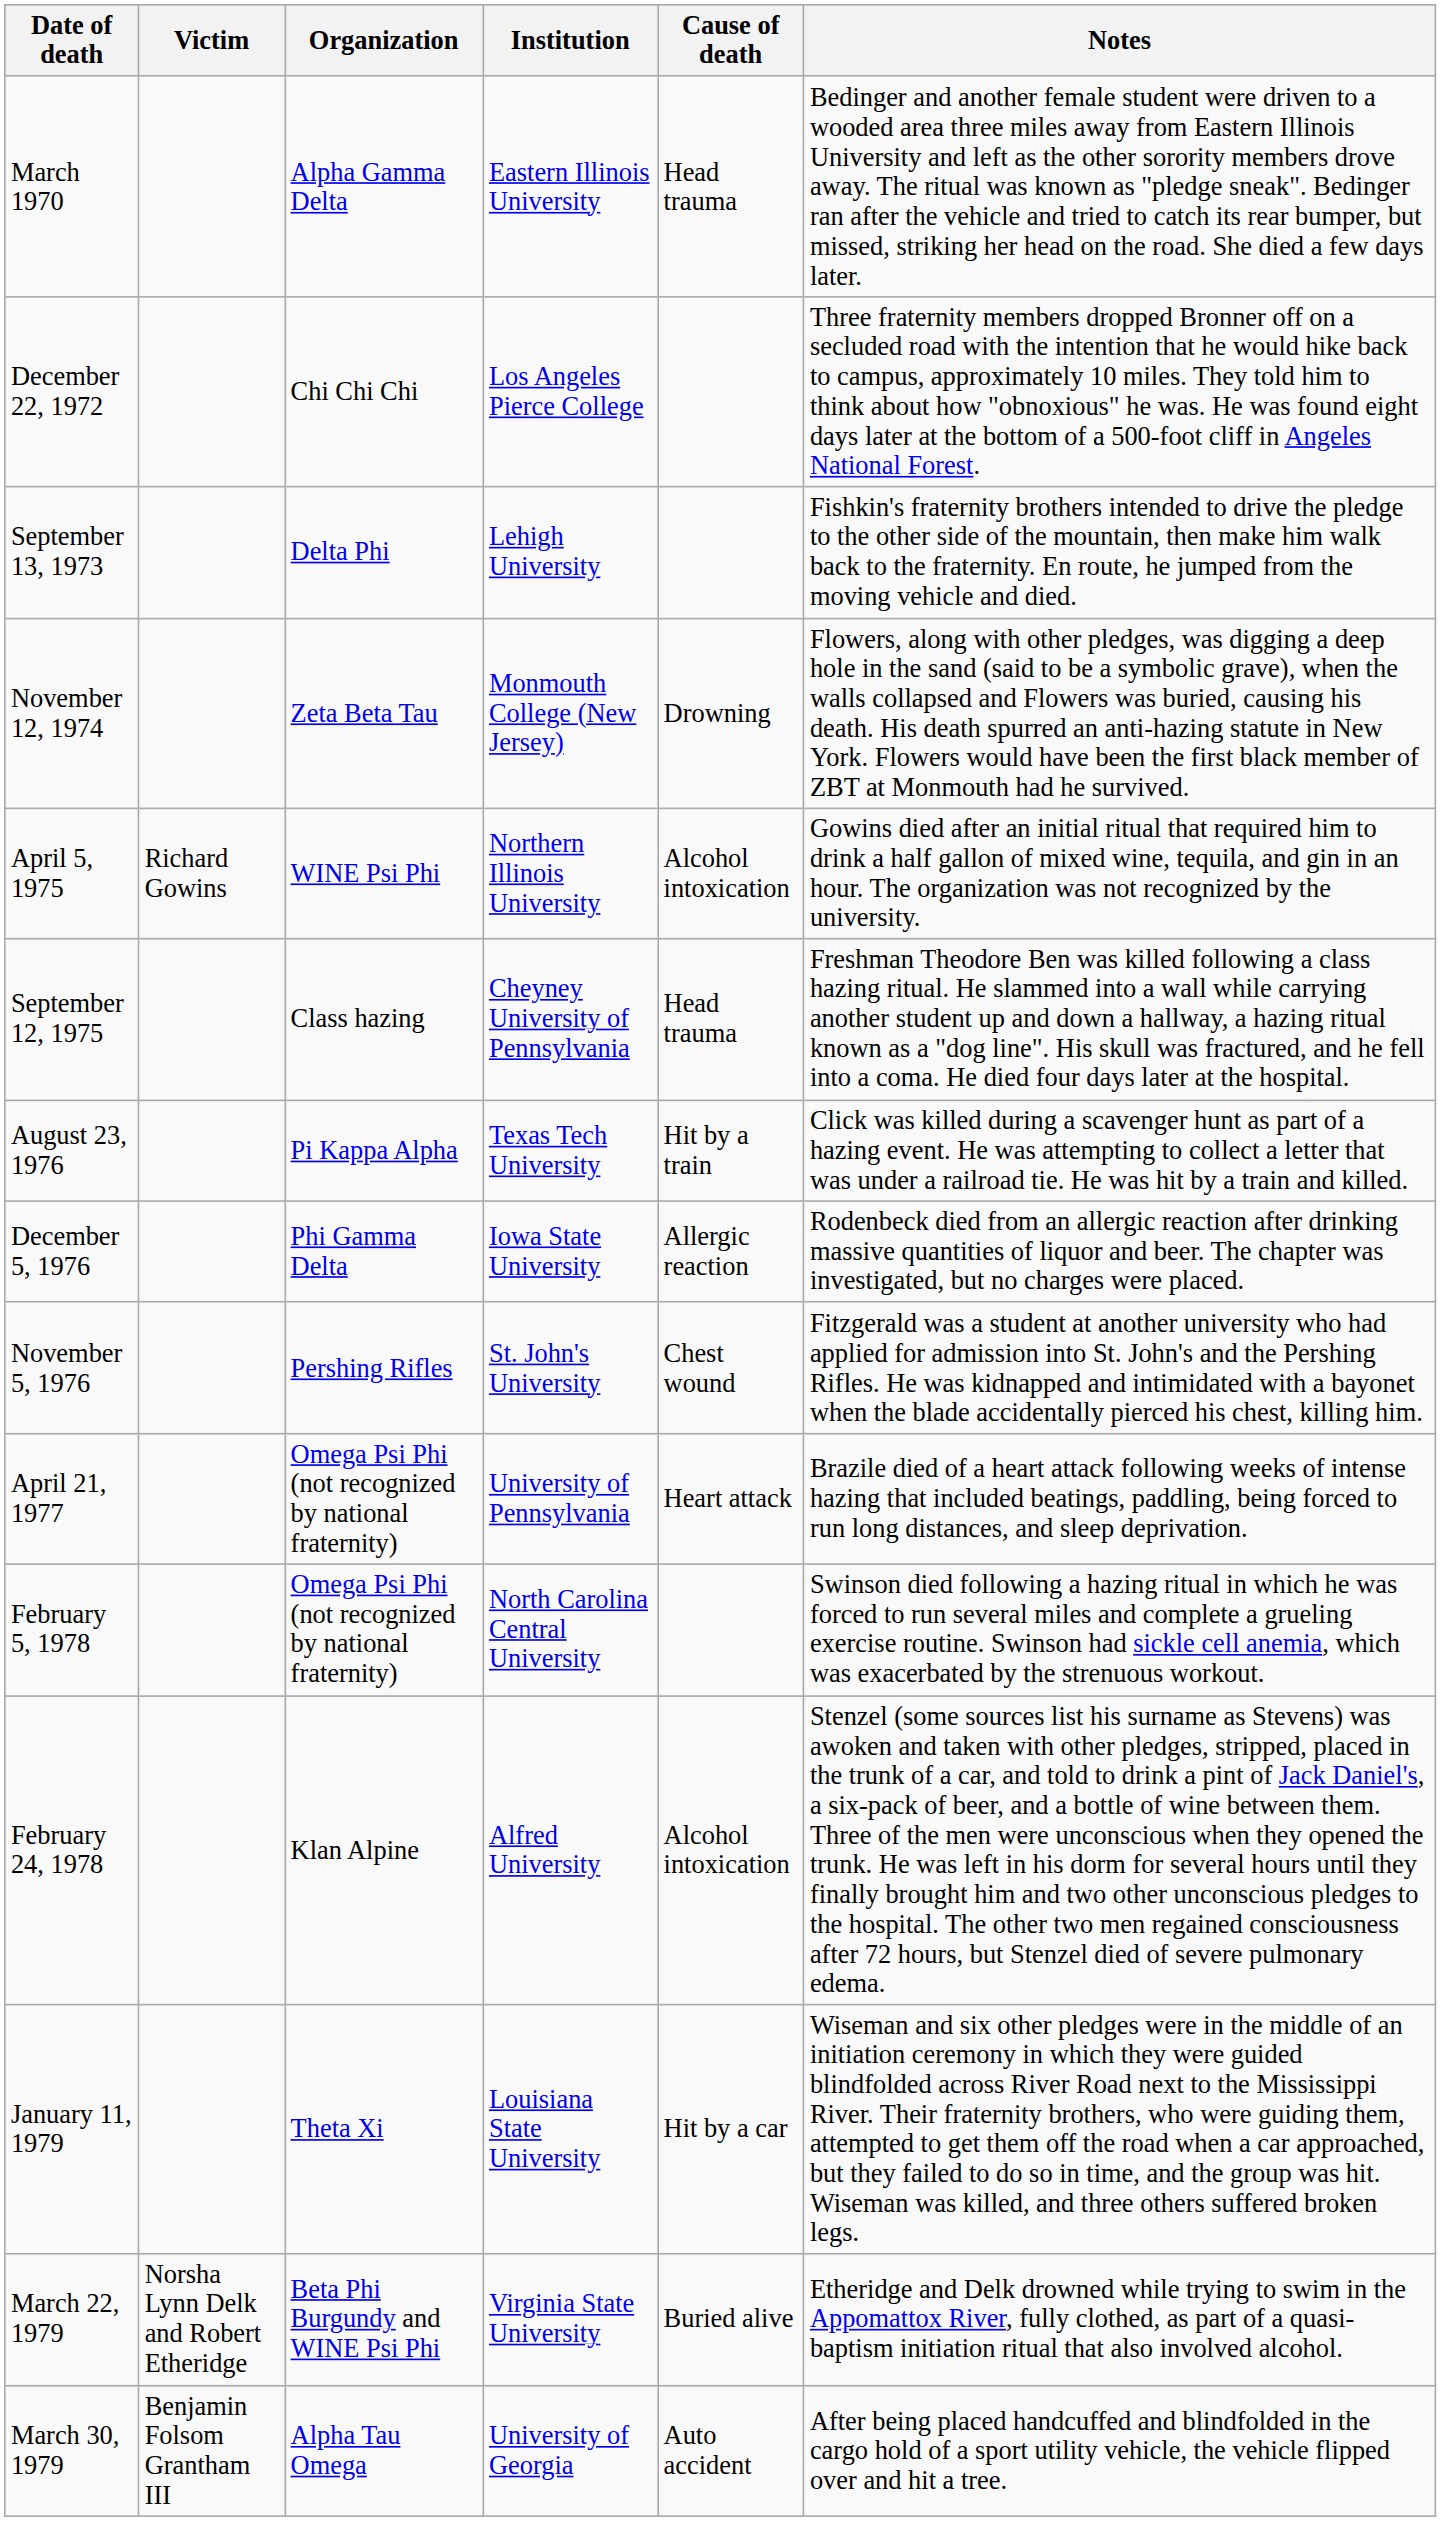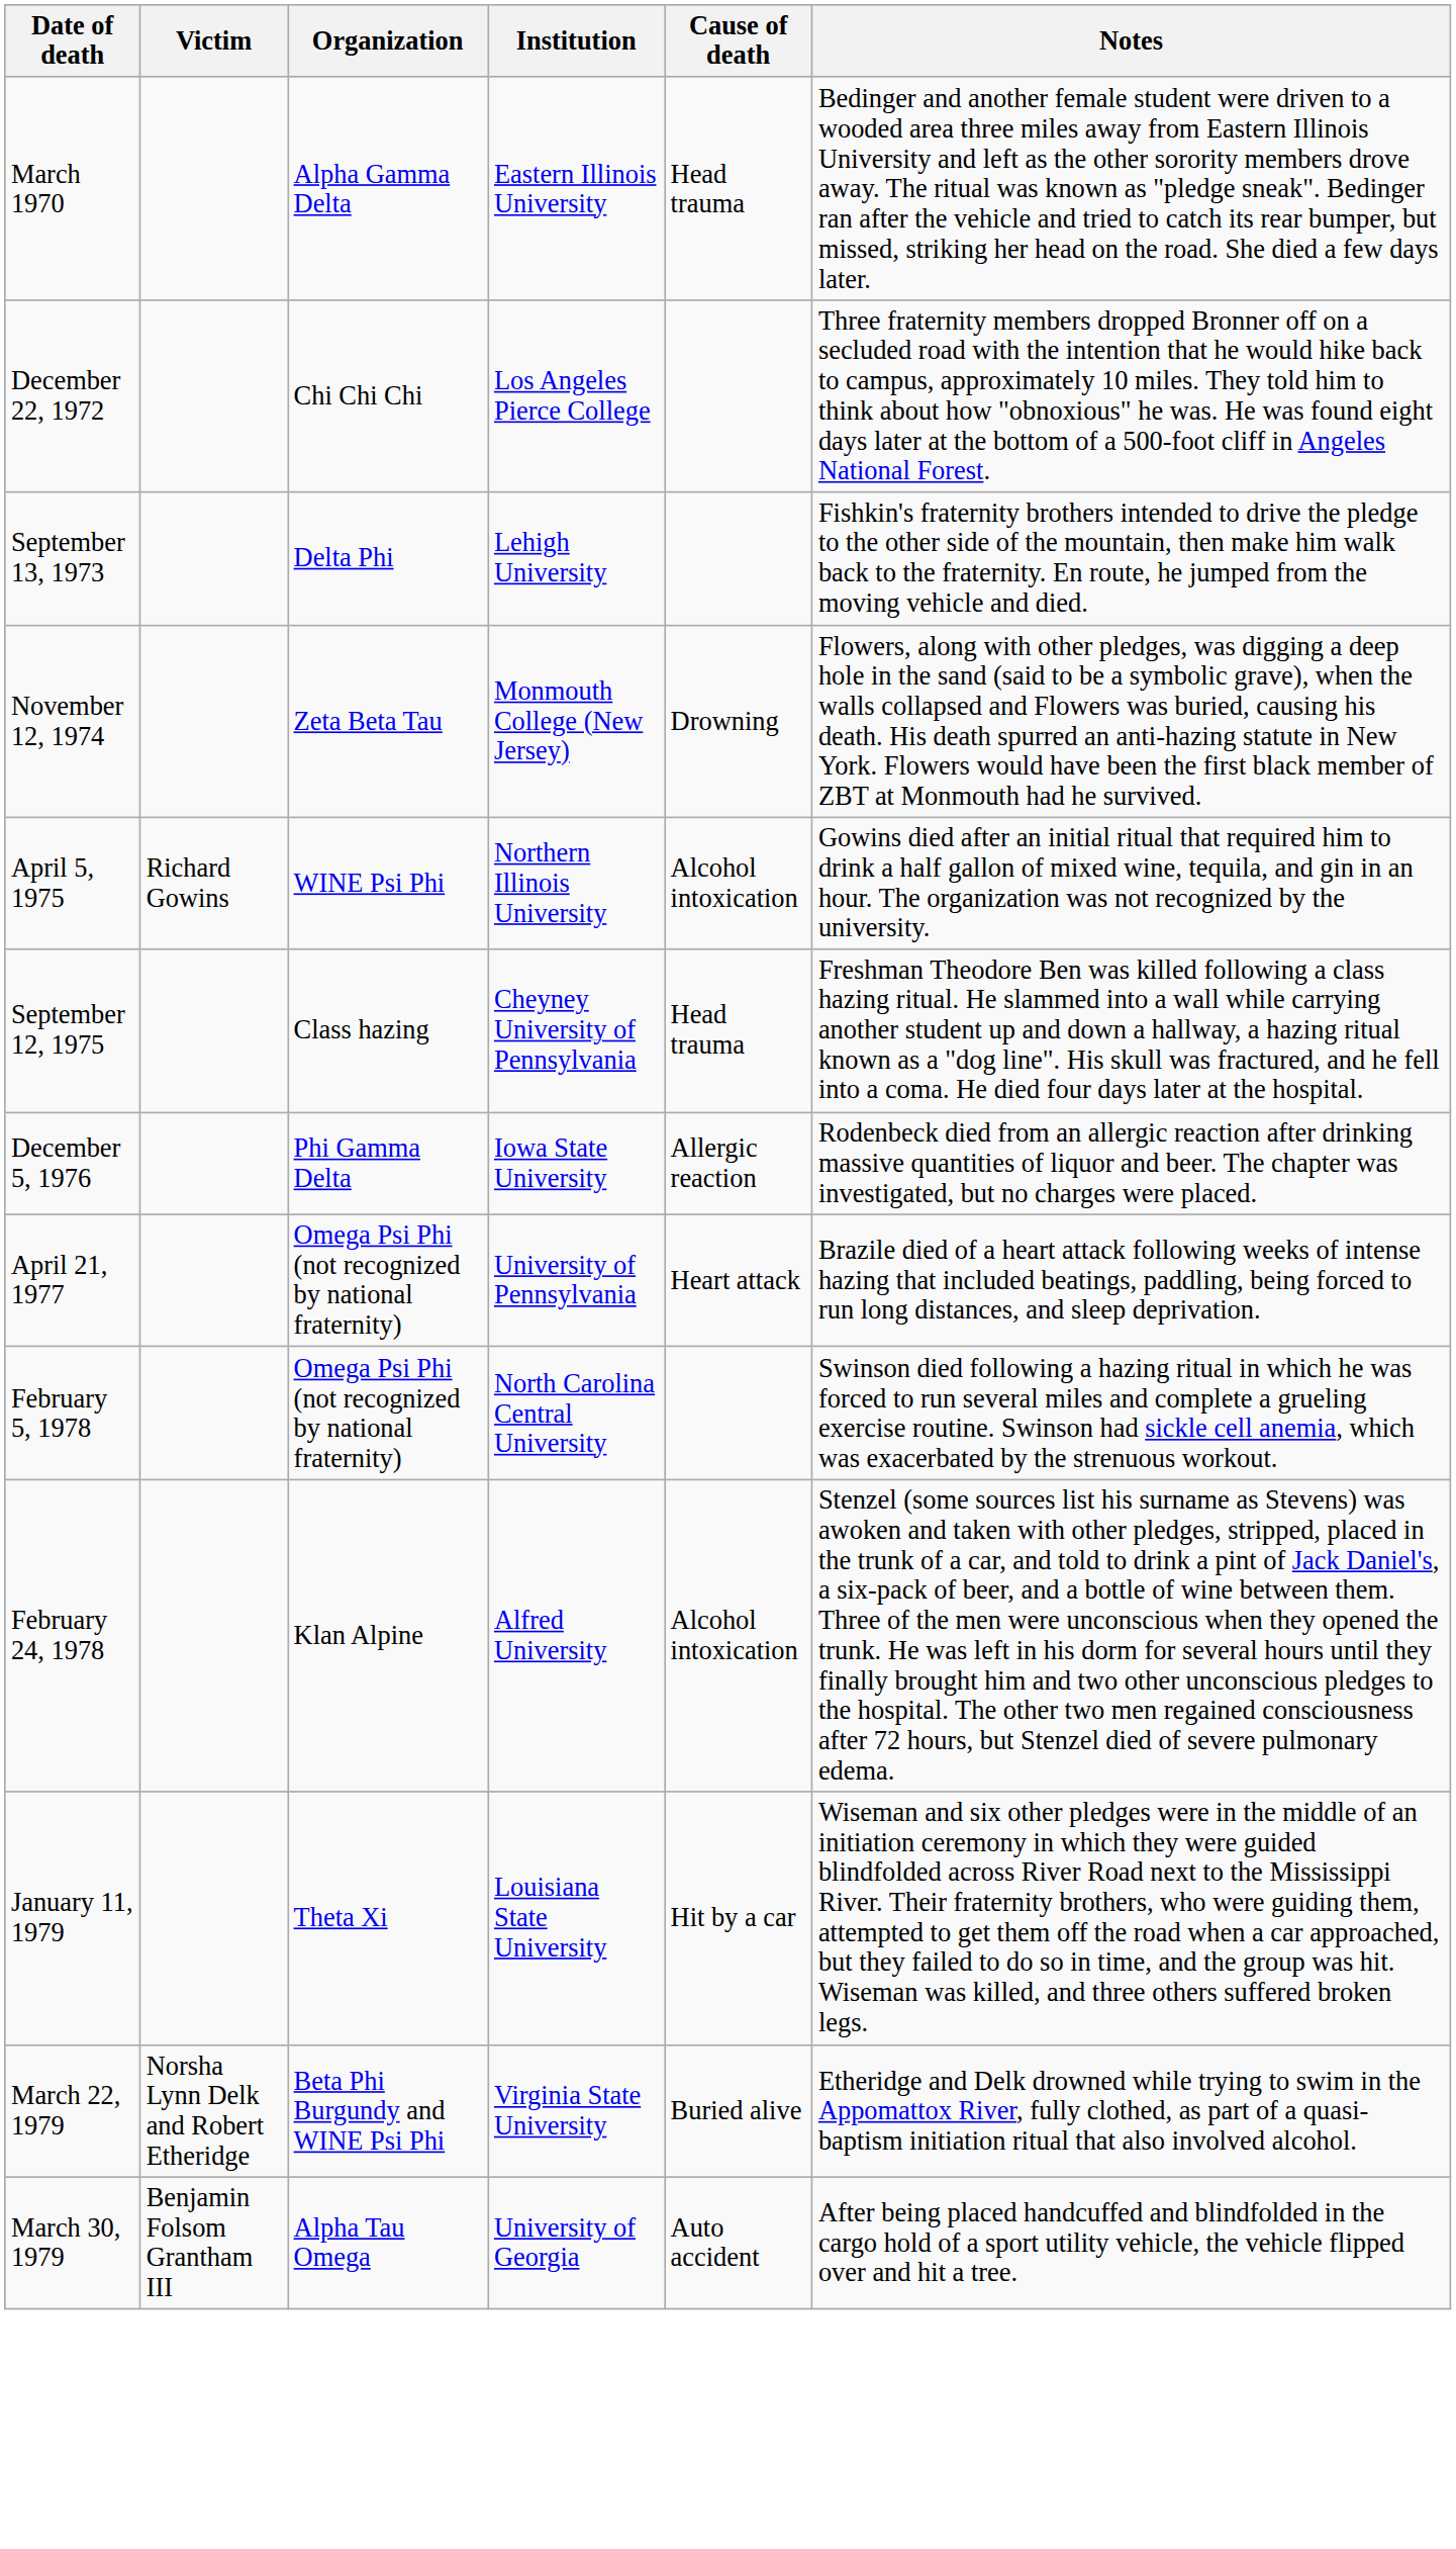- row: August 23, 1976 | Pi Kappa Alpha | Texas Tech University | Hit by a train | Click was killed during a scavenger hunt as part of a hazing event. He was attempting to collect a letter that was under a railroad tie. He was hit by a train and killed.
- row: November 5, 1976 | Pershing Rifles | St. John's University | Chest wound | Fitzgerald was a student at another university who had applied for admission into St. John's and the Pershing Rifles. He was kidnapped and intimidated with a bayonet when the blade accidentally pierced his chest, killing him.
